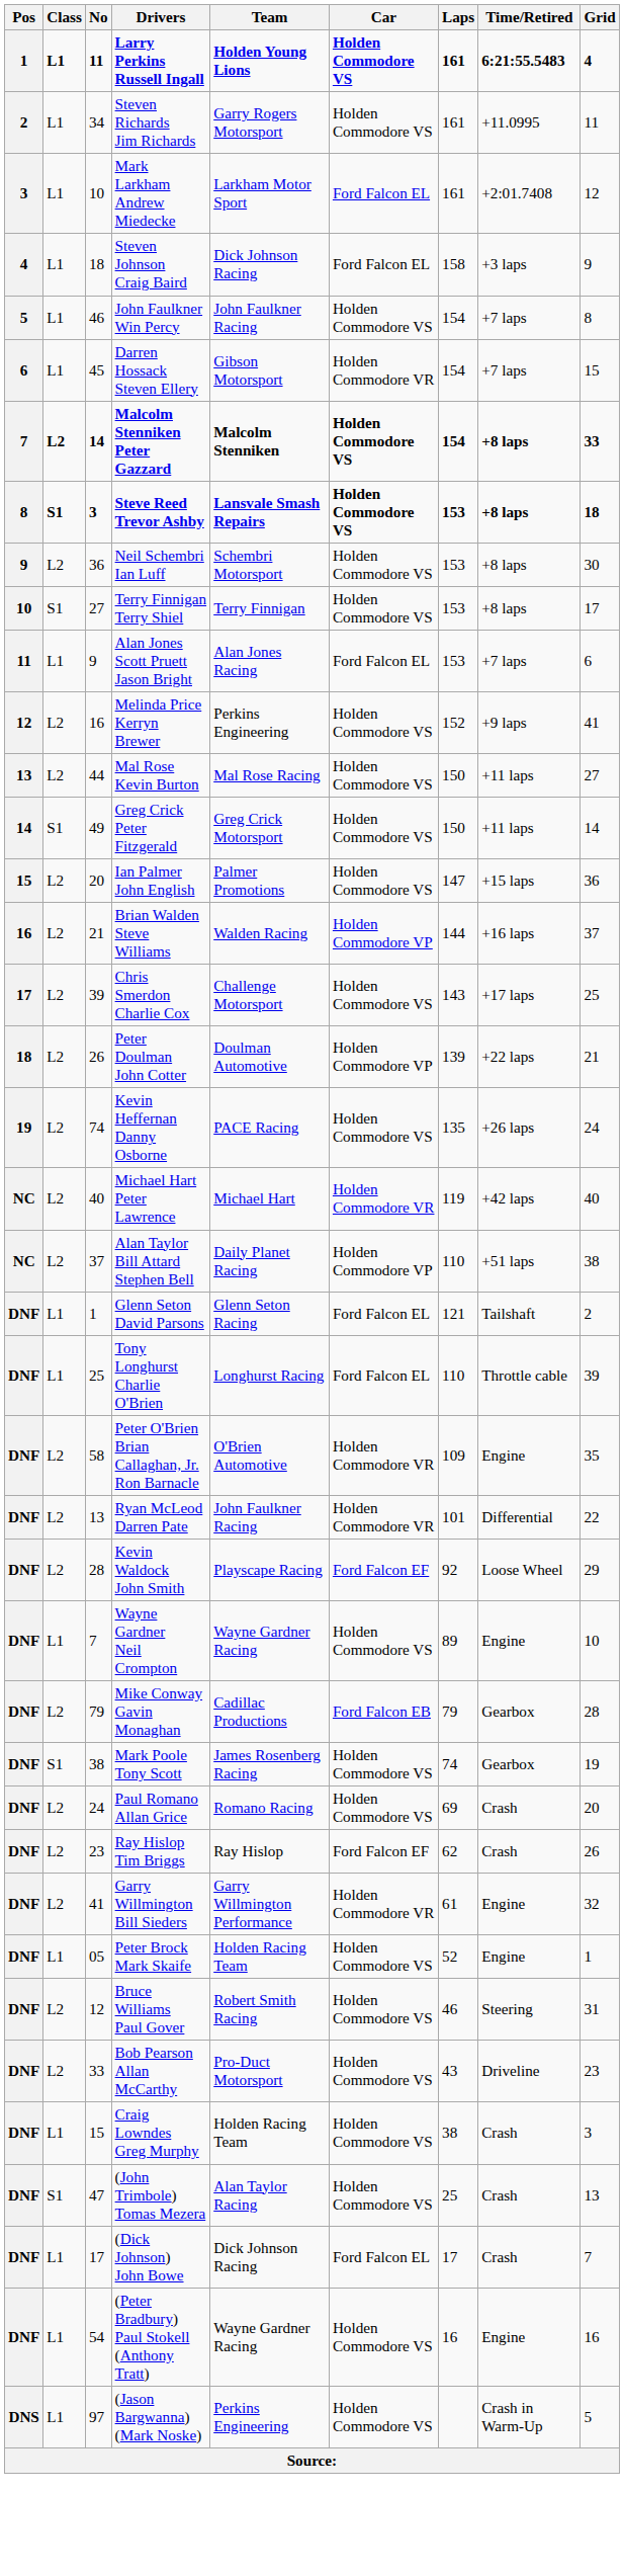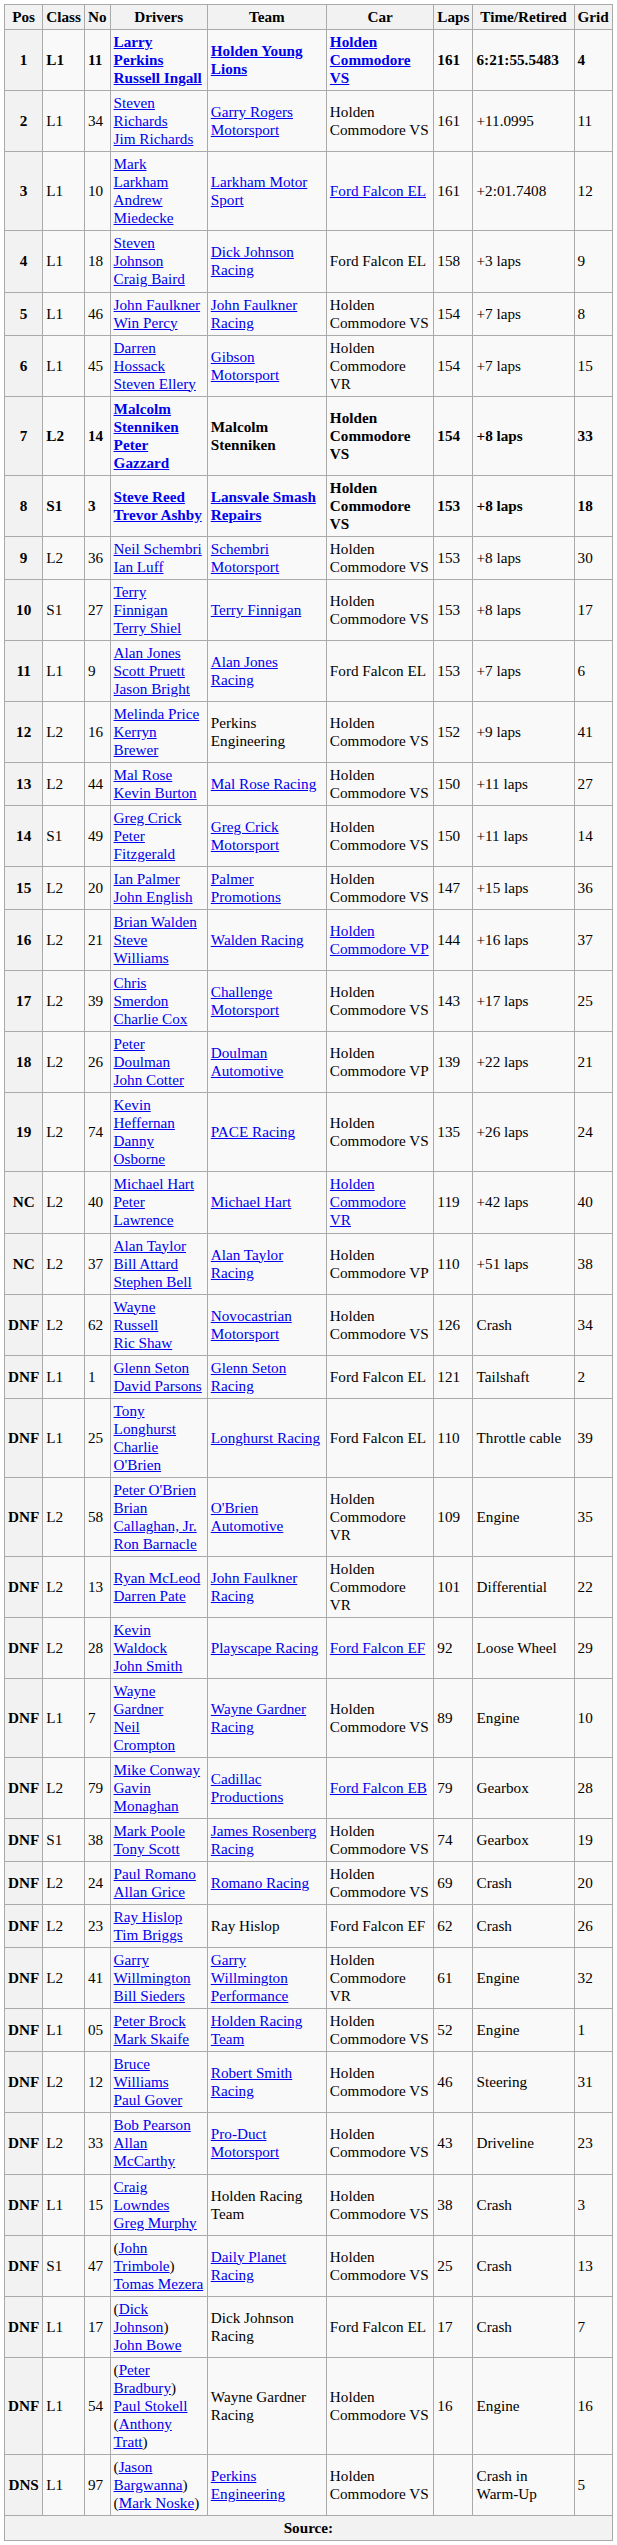Alan Taylor Bill Attard Stephen Bell | Team: Daily Planet Racing -> Alan Taylor Racing
+ row: DNF | L2 | 62 | Wayne Russell Ric Shaw | Novocastrian Motorsport | Holden Commodore VS | 126 | Crash | 34
(John Trimbole) Tomas Mezera | Team: Alan Taylor Racing -> Daily Planet Racing
